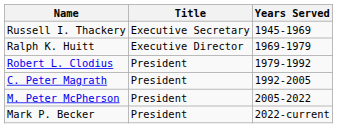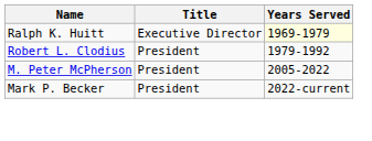- row: Russell I. Thackery | Executive Secretary | 1945-1969
Ralph K. Huitt | Years Served: no background -> lightyellow background
- row: C. Peter Magrath | President | 1992-2005
